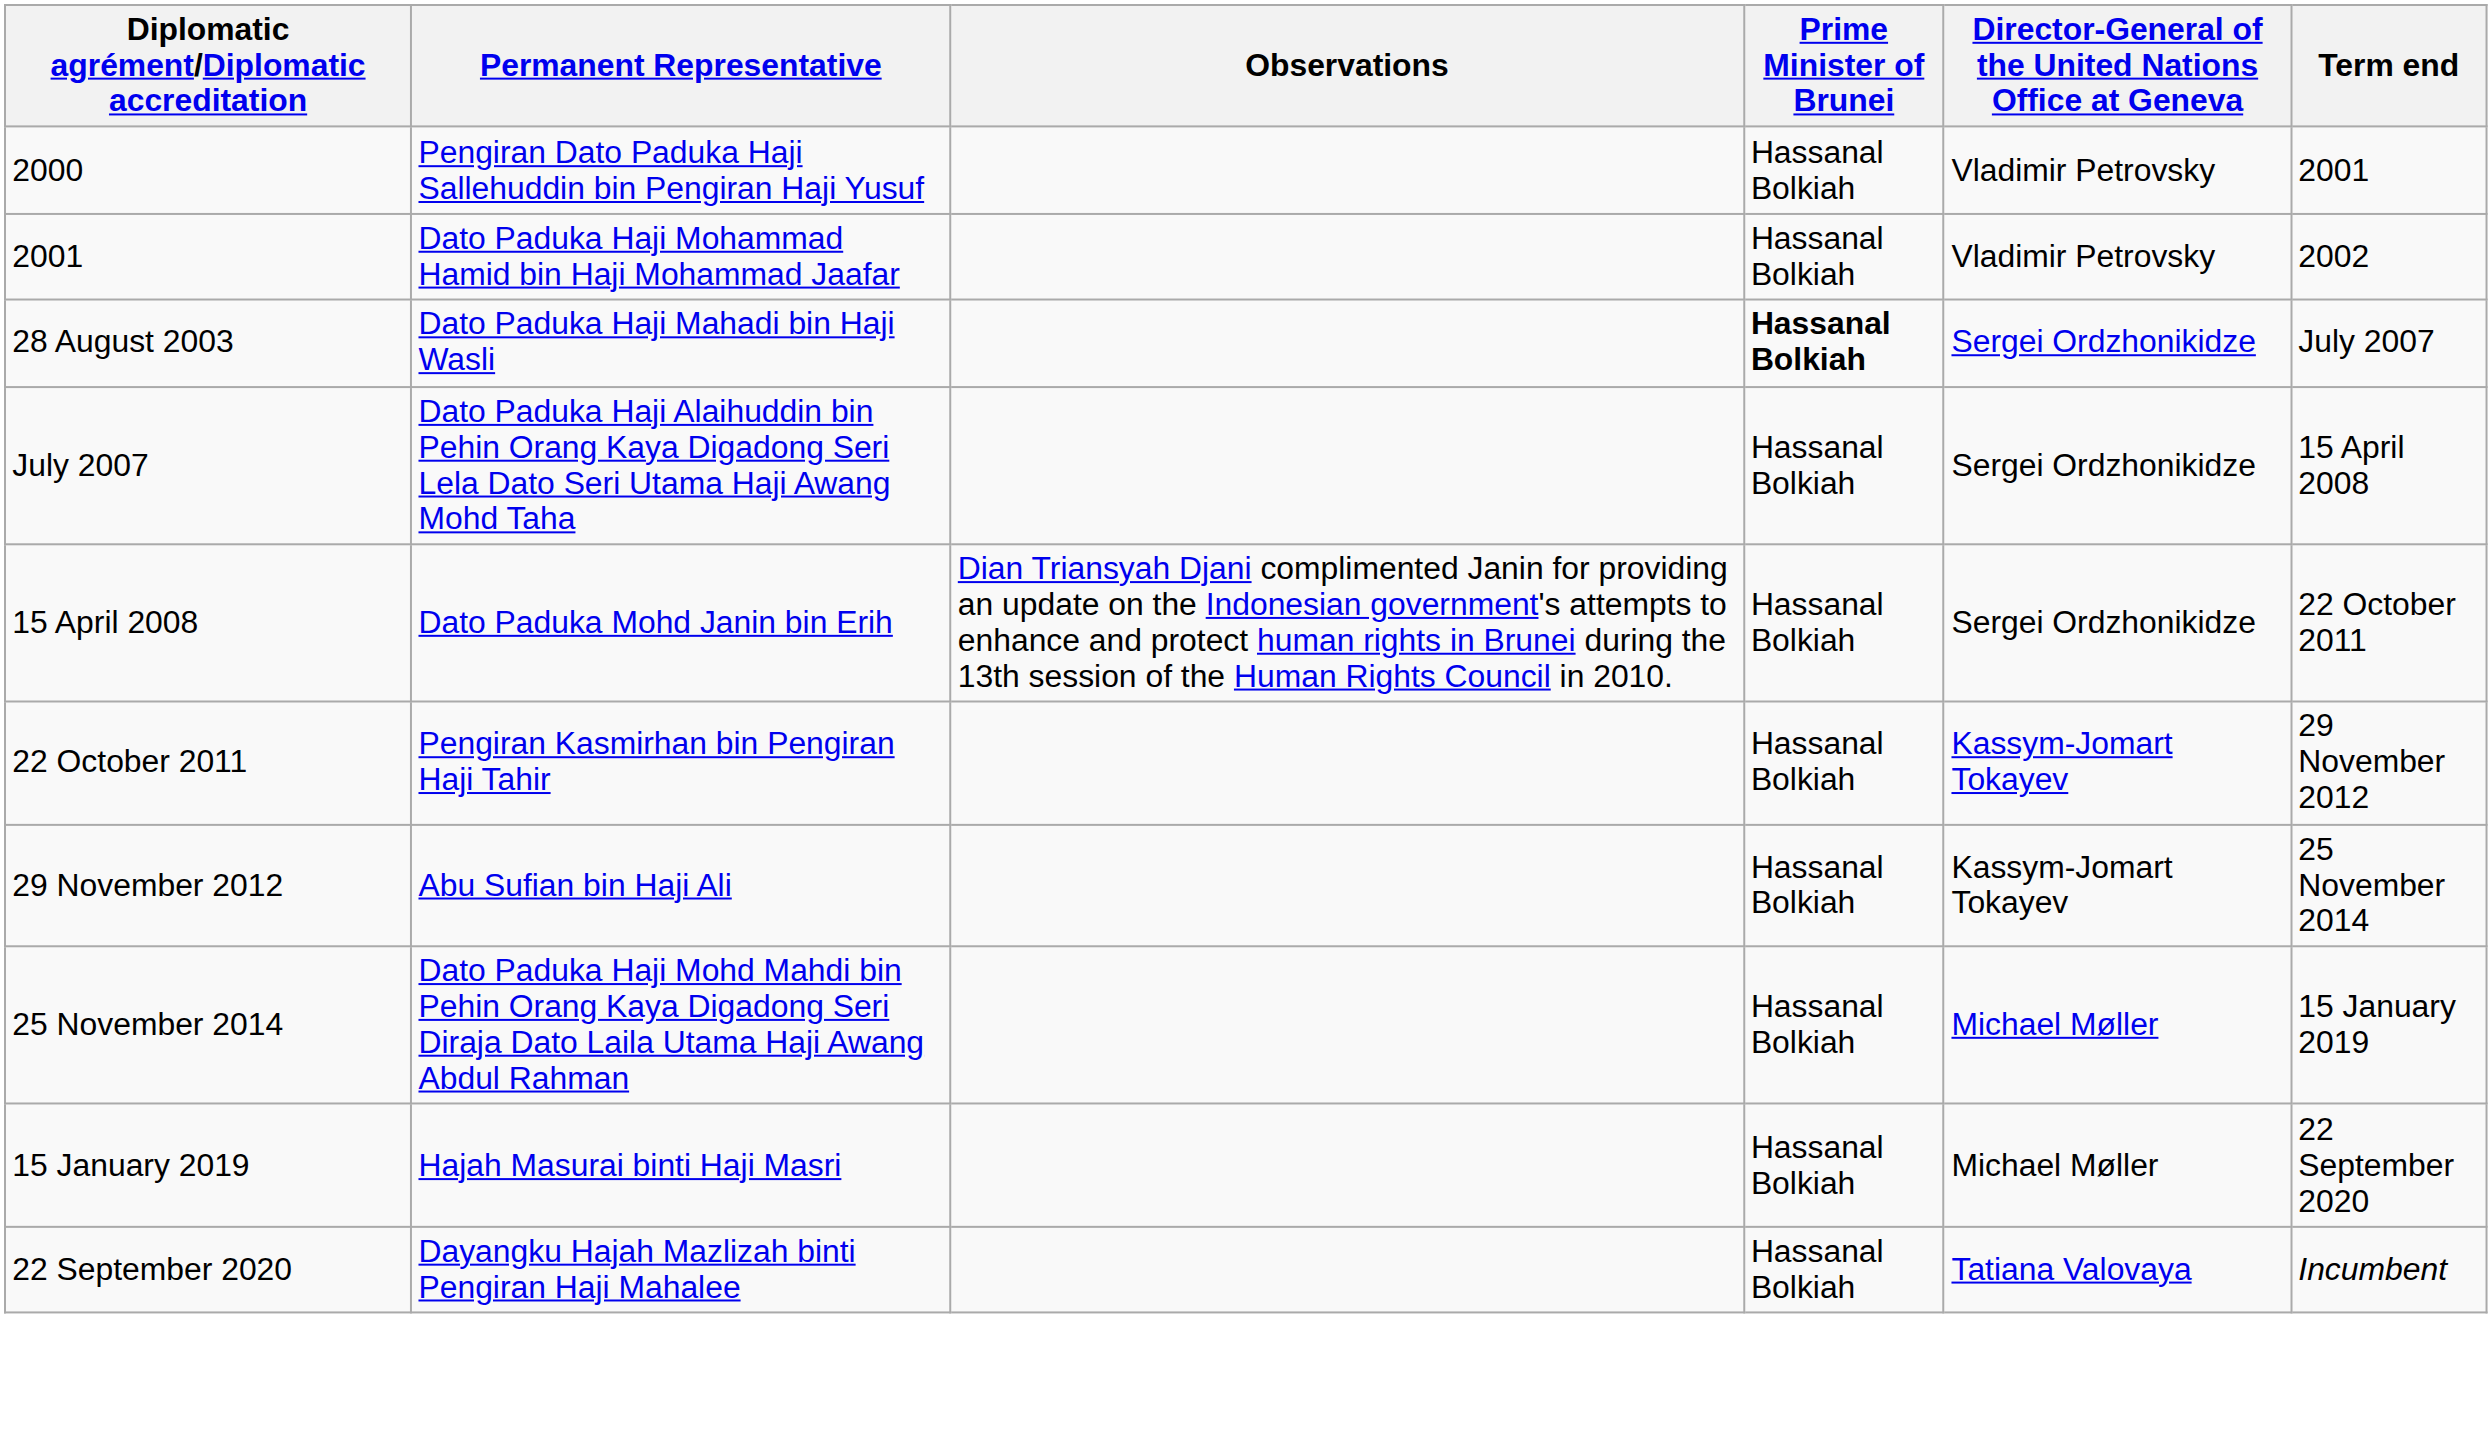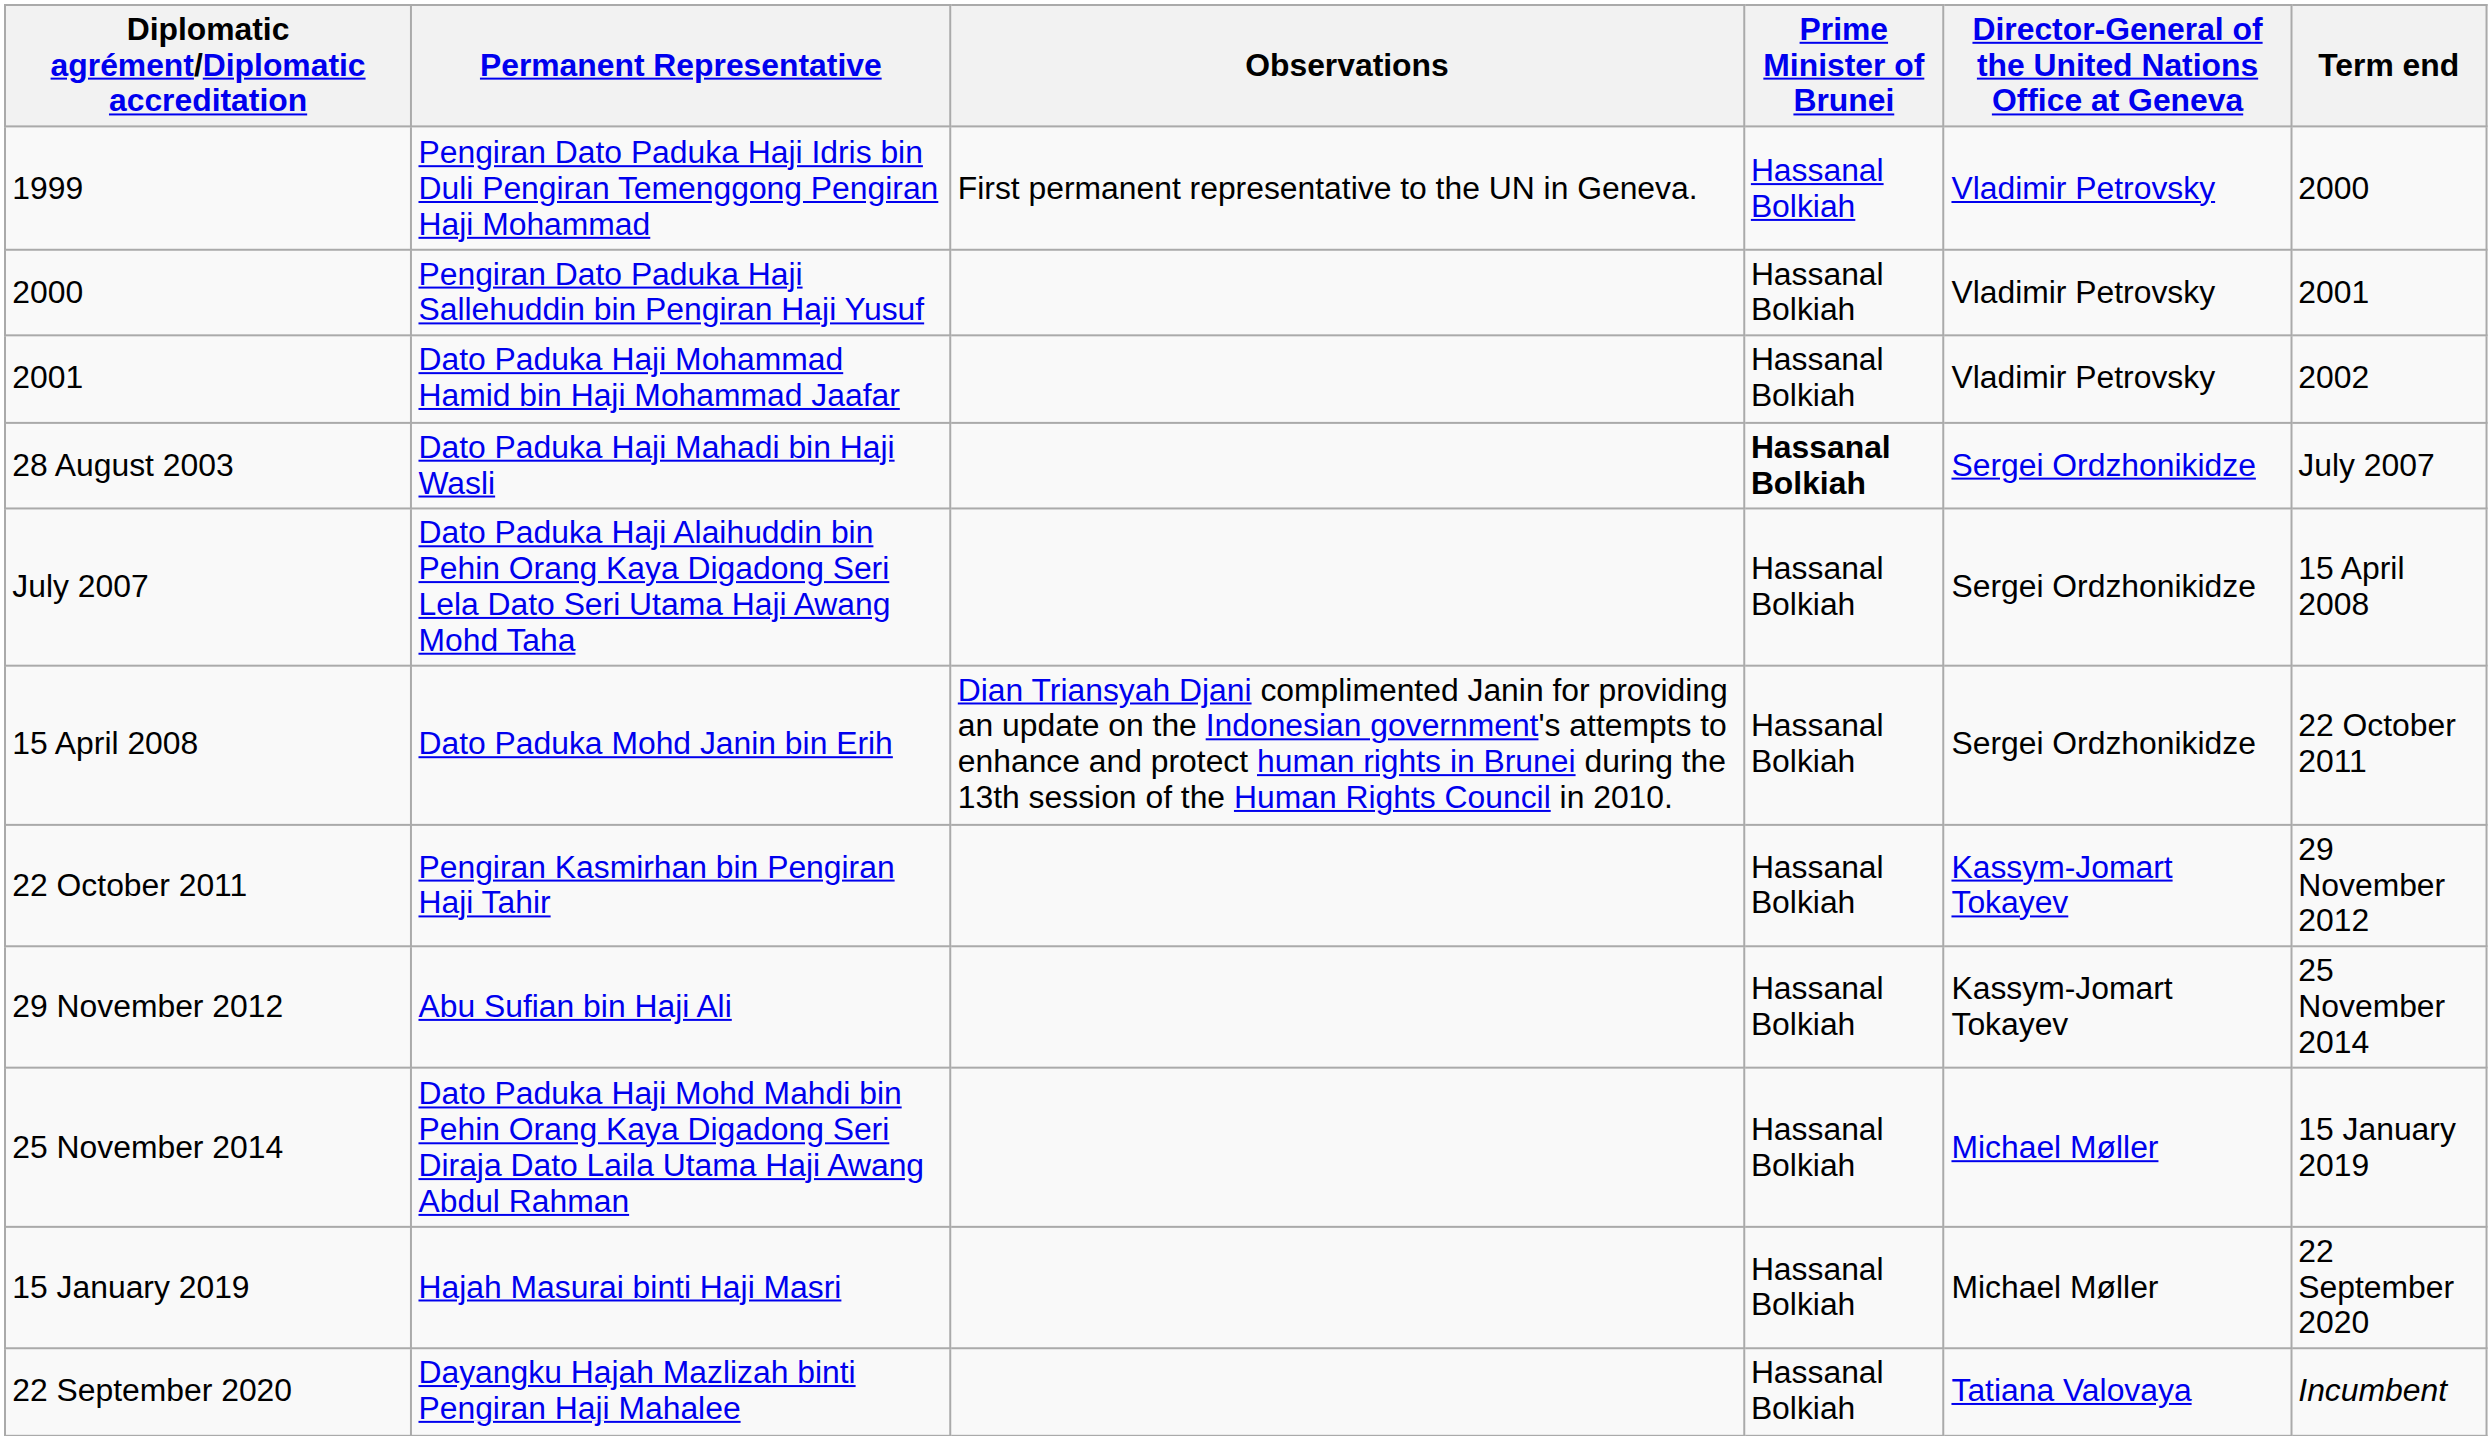+ row: 1999 | Pengiran Dato Paduka Haji Idris bin Duli Pengiran Temenggong Pengiran Haji Mohammad | First permanent representative to the UN in Geneva. | Hassanal Bolkiah | Vladimir Petrovsky | 2000
